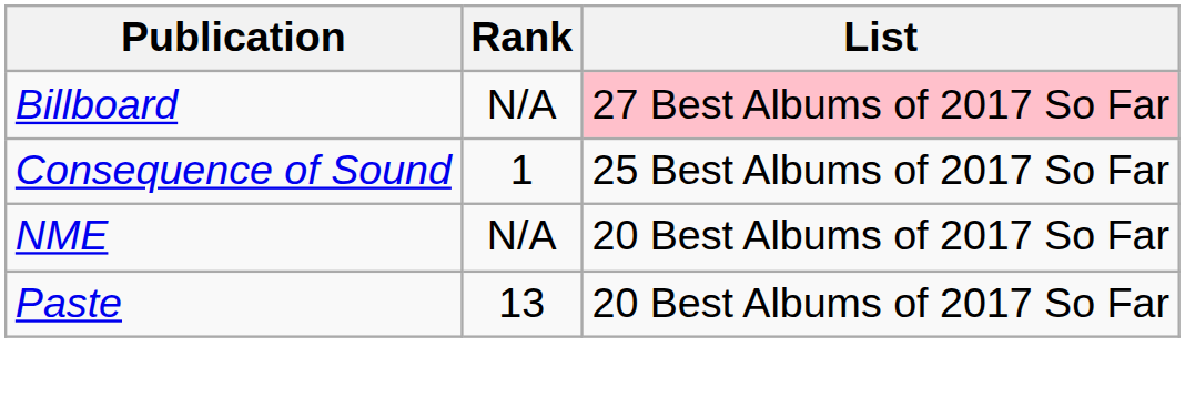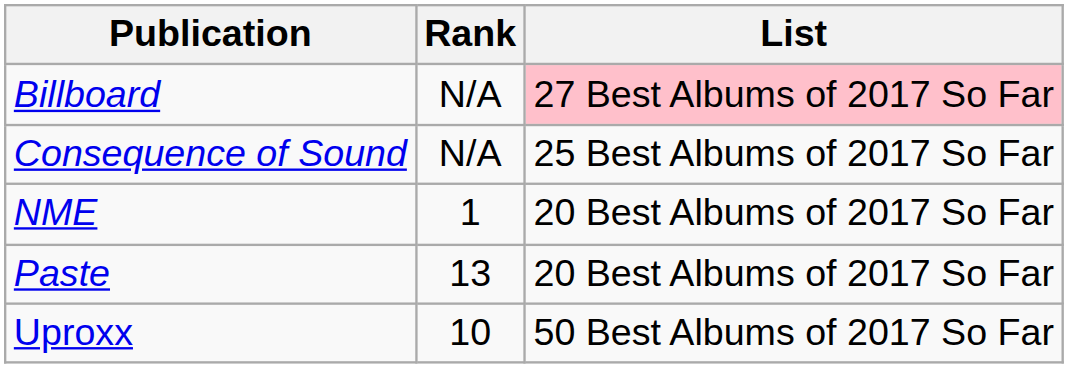Consequence of Sound | Rank: 1 -> N/A
NME | Rank: N/A -> 1
+ row: Uproxx | 10 | 50 Best Albums of 2017 So Far
